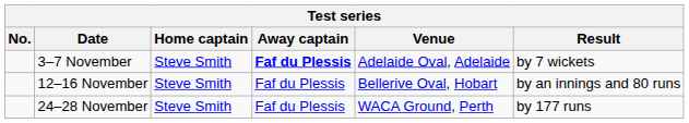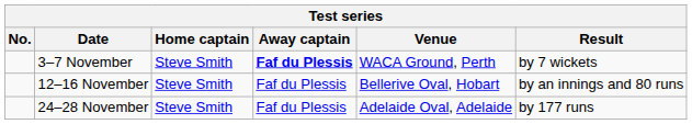3–7 November | Venue: Adelaide Oval, Adelaide -> WACA Ground, Perth
24–28 November | Venue: WACA Ground, Perth -> Adelaide Oval, Adelaide
